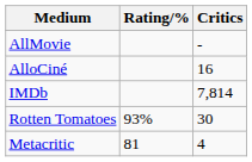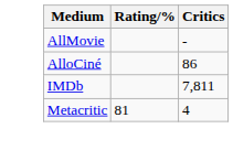AlloCiné | Critics: 16 -> 86
IMDb | Critics: 7,814 -> 7,811
- row: Rotten Tomatoes | 93% | 30
